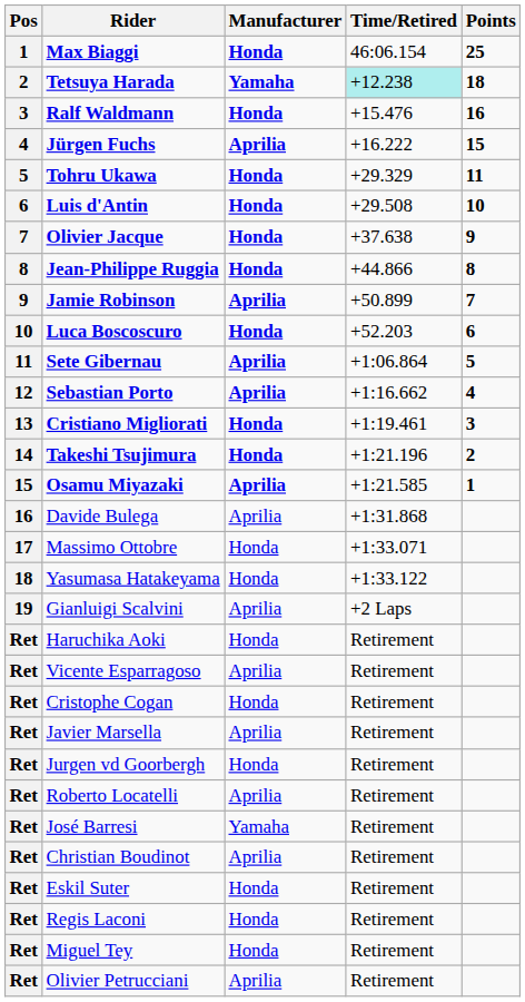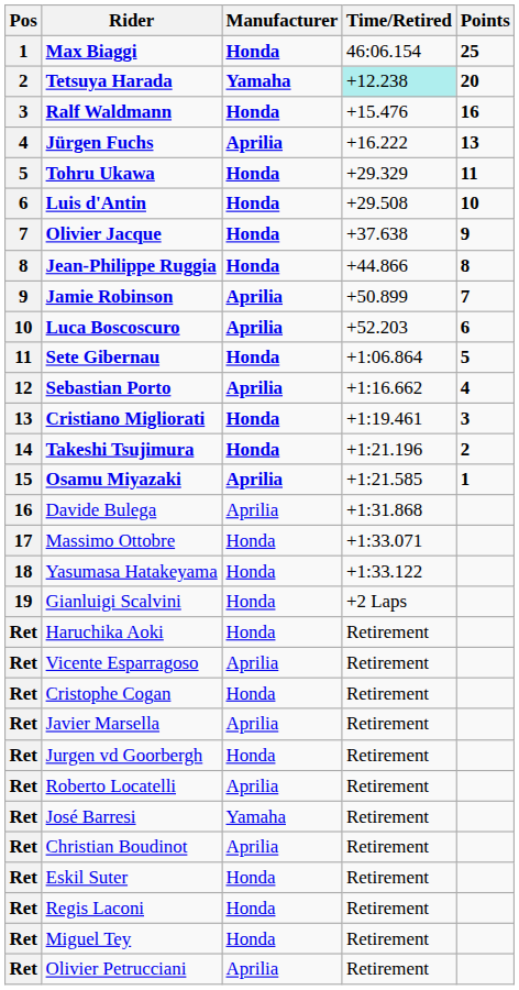Tetsuya Harada | Points: 18 -> 20
Jürgen Fuchs | Points: 15 -> 13
Luca Boscoscuro | Manufacturer: Honda -> Aprilia
Sete Gibernau | Manufacturer: Aprilia -> Honda
Gianluigi Scalvini | Manufacturer: Aprilia -> Honda
